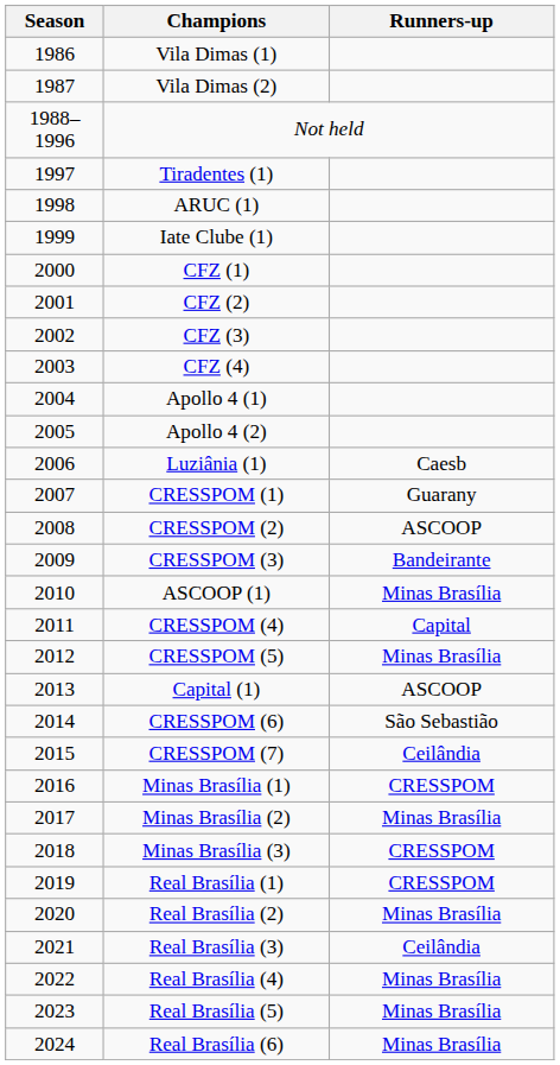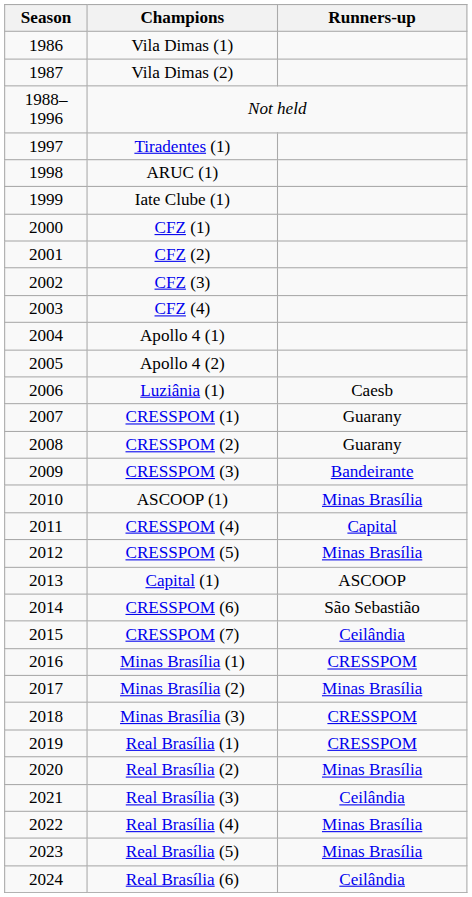CRESSPOM (2) | Runners-up: ASCOOP -> Guarany
Real Brasília (6) | Runners-up: Minas Brasília -> Ceilândia
